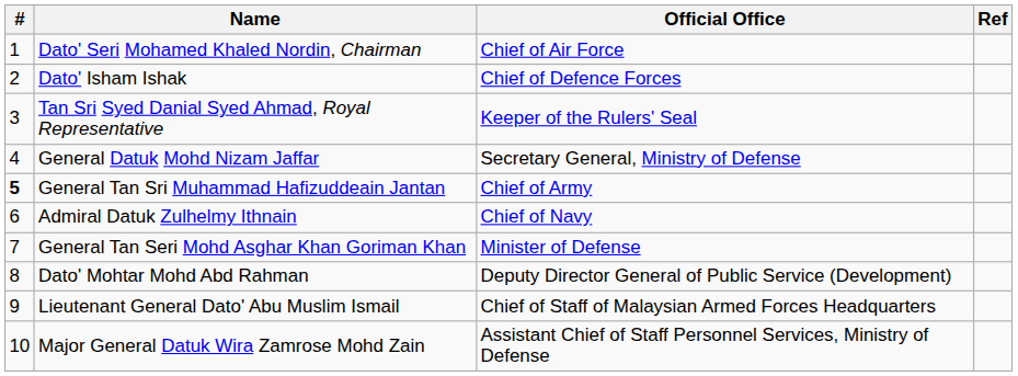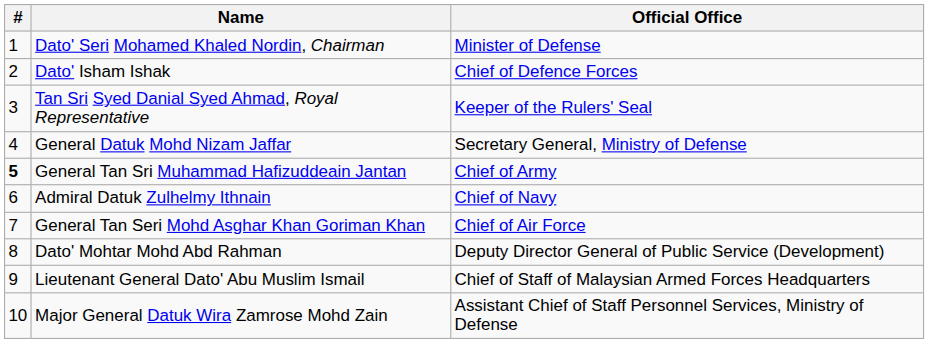- column: Ref
Dato' Seri Mohamed Khaled Nordin, Chairman | Official Office: Chief of Air Force -> Minister of Defense
General Tan Seri Mohd Asghar Khan Goriman Khan | Official Office: Minister of Defense -> Chief of Air Force
